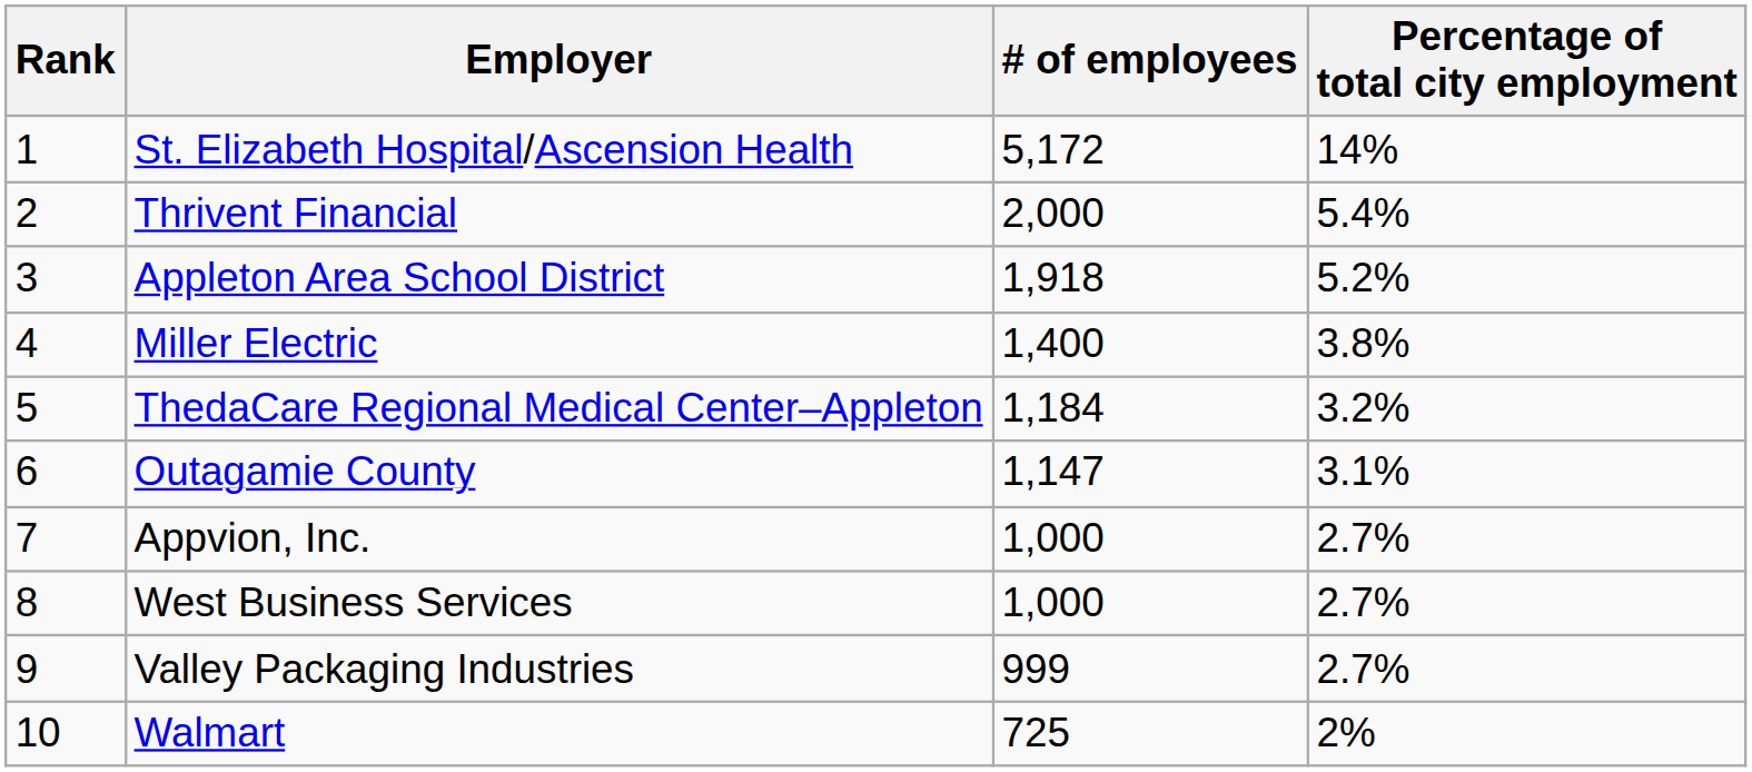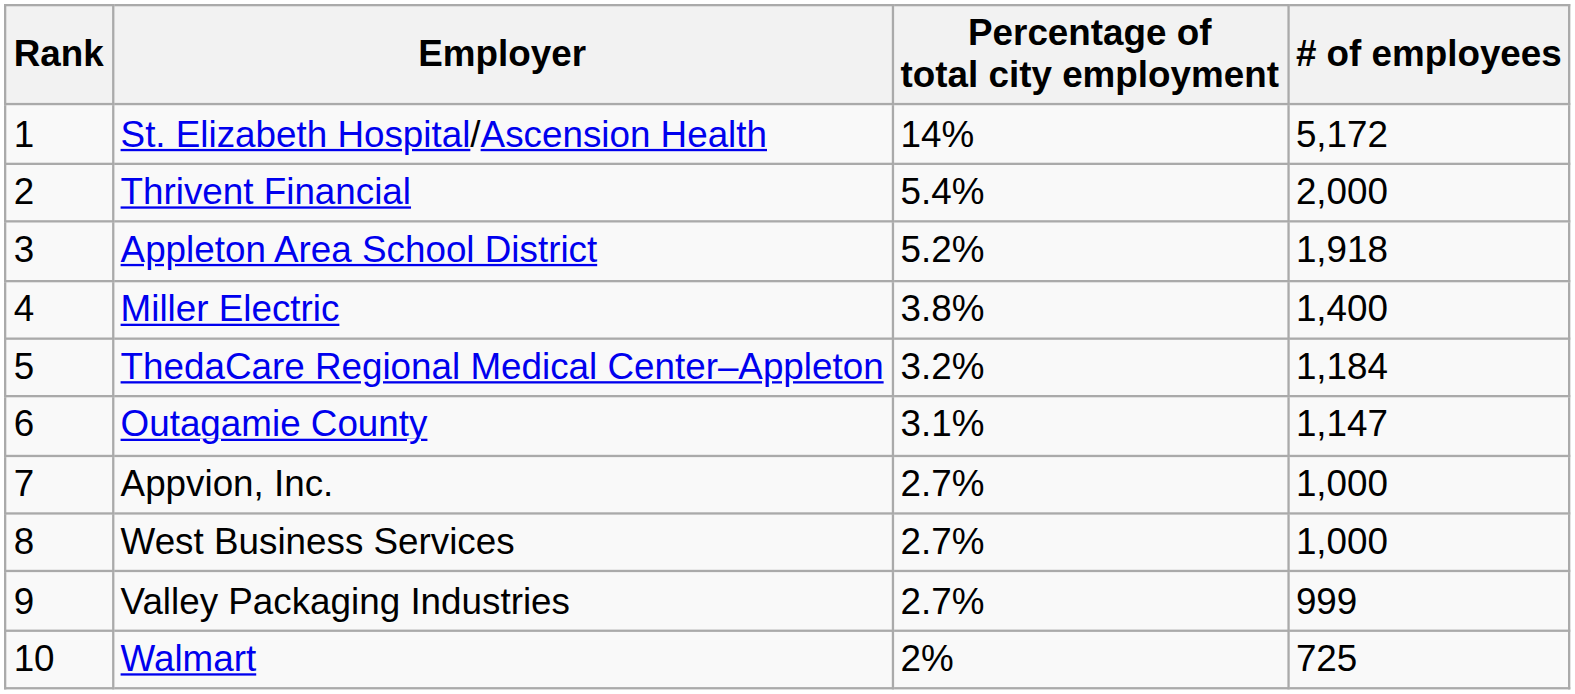columns swapped: # of employees <-> Percentage of total city employment
